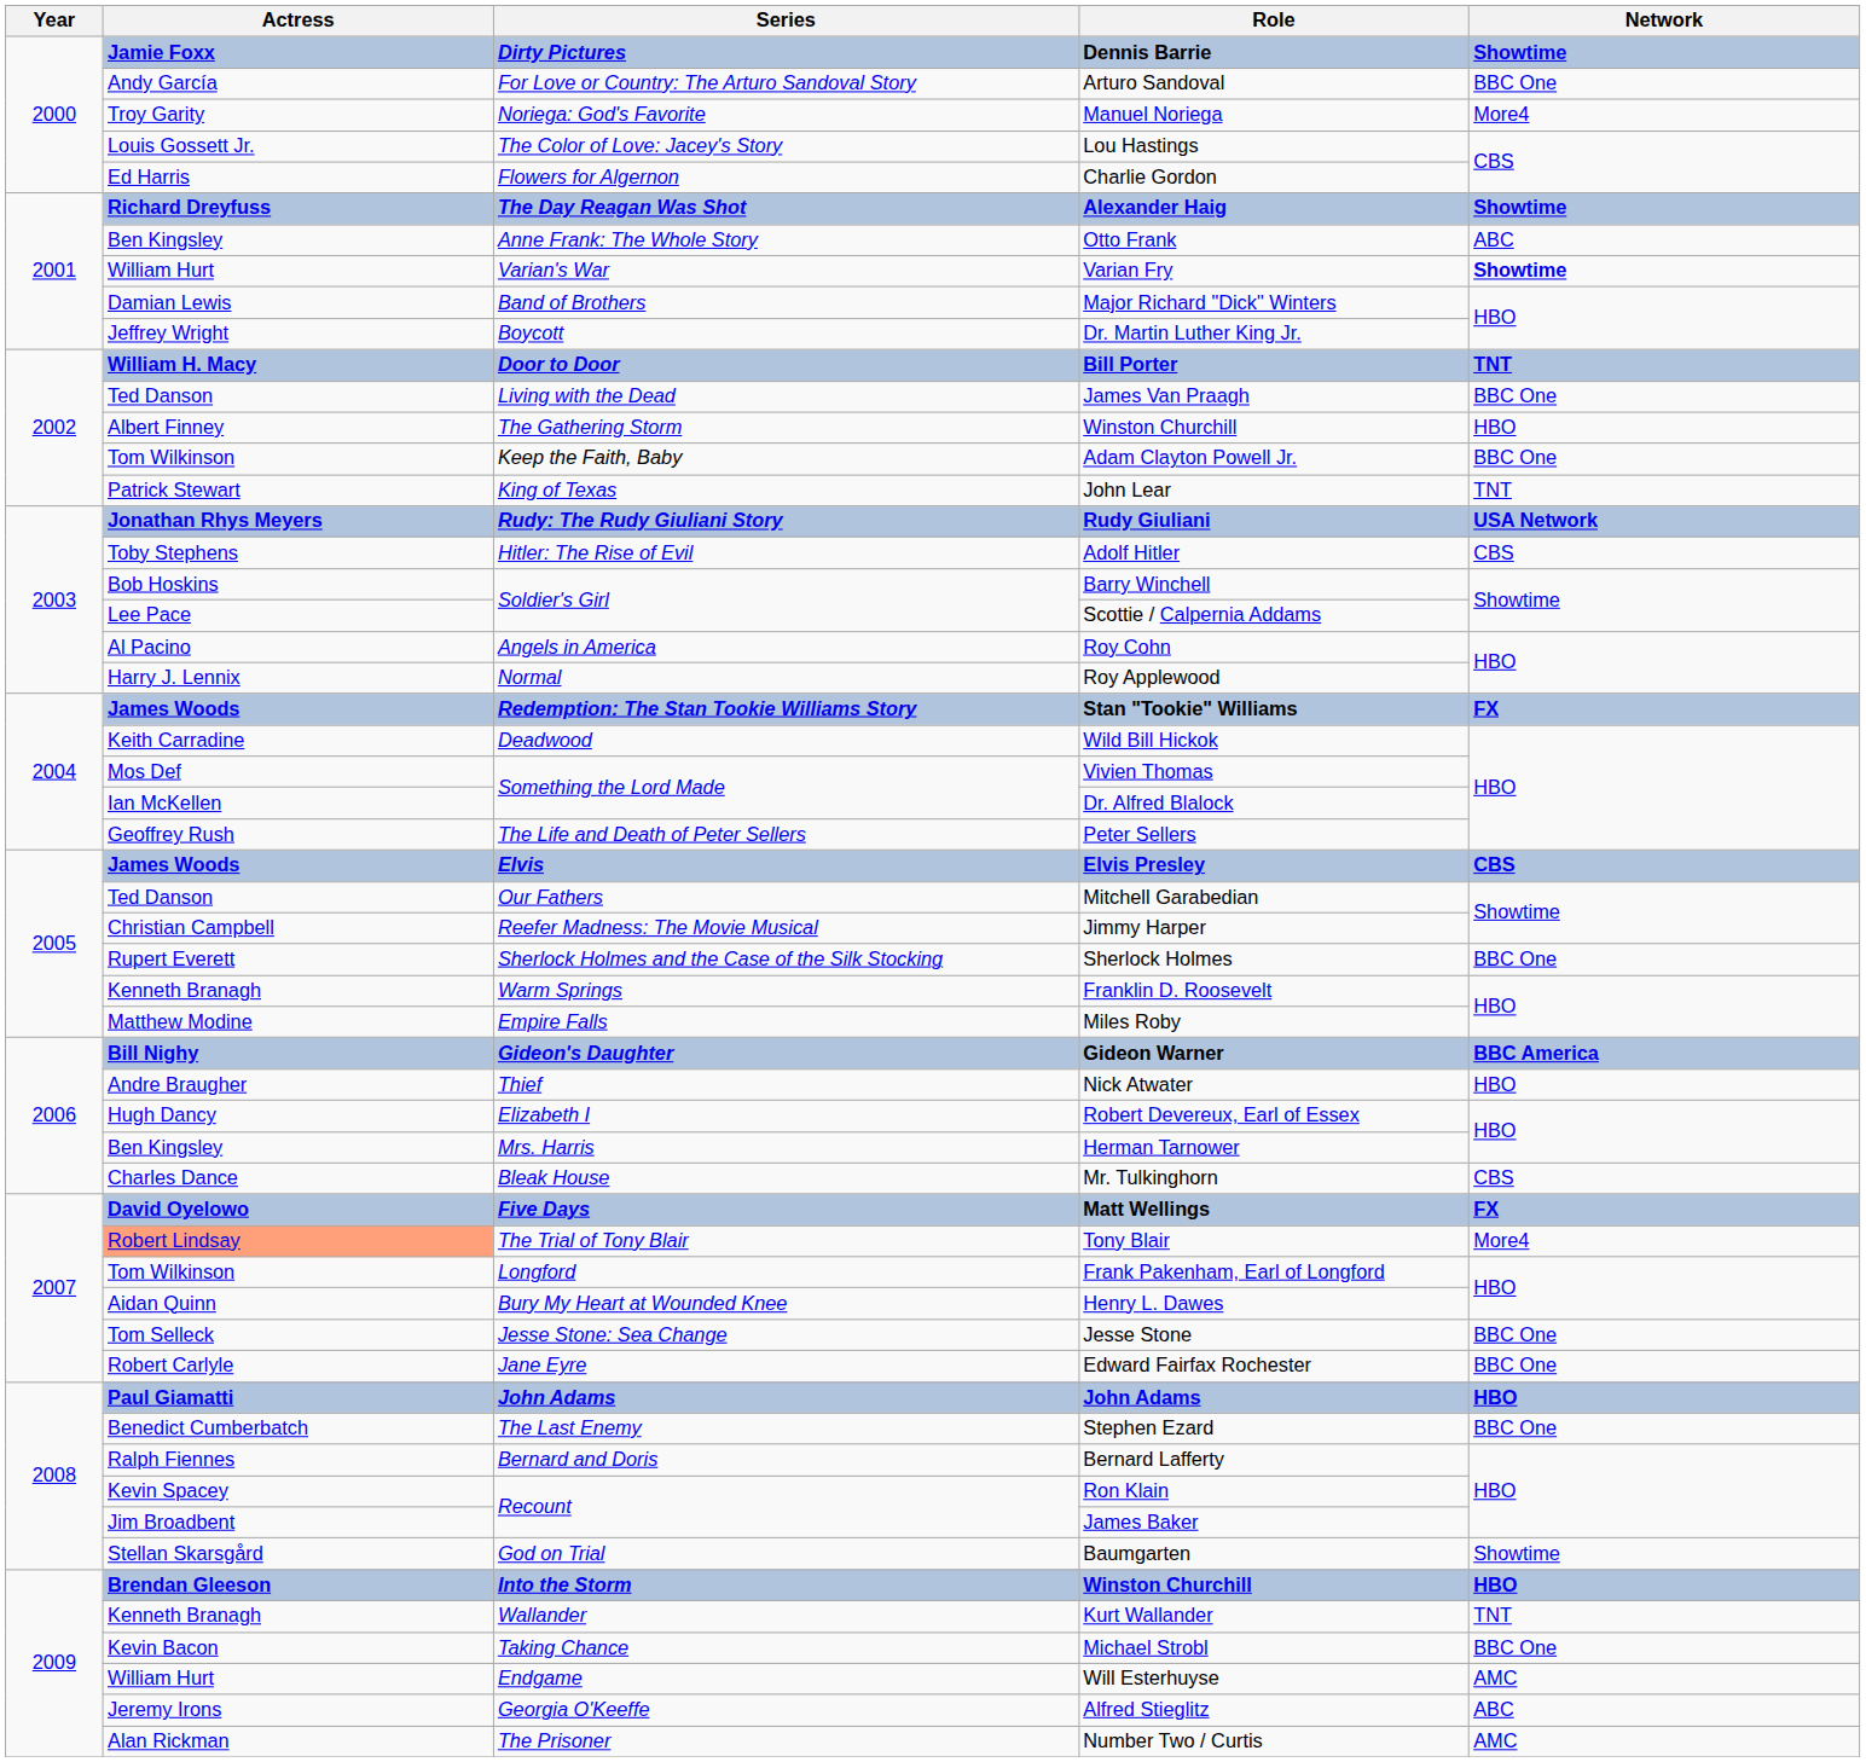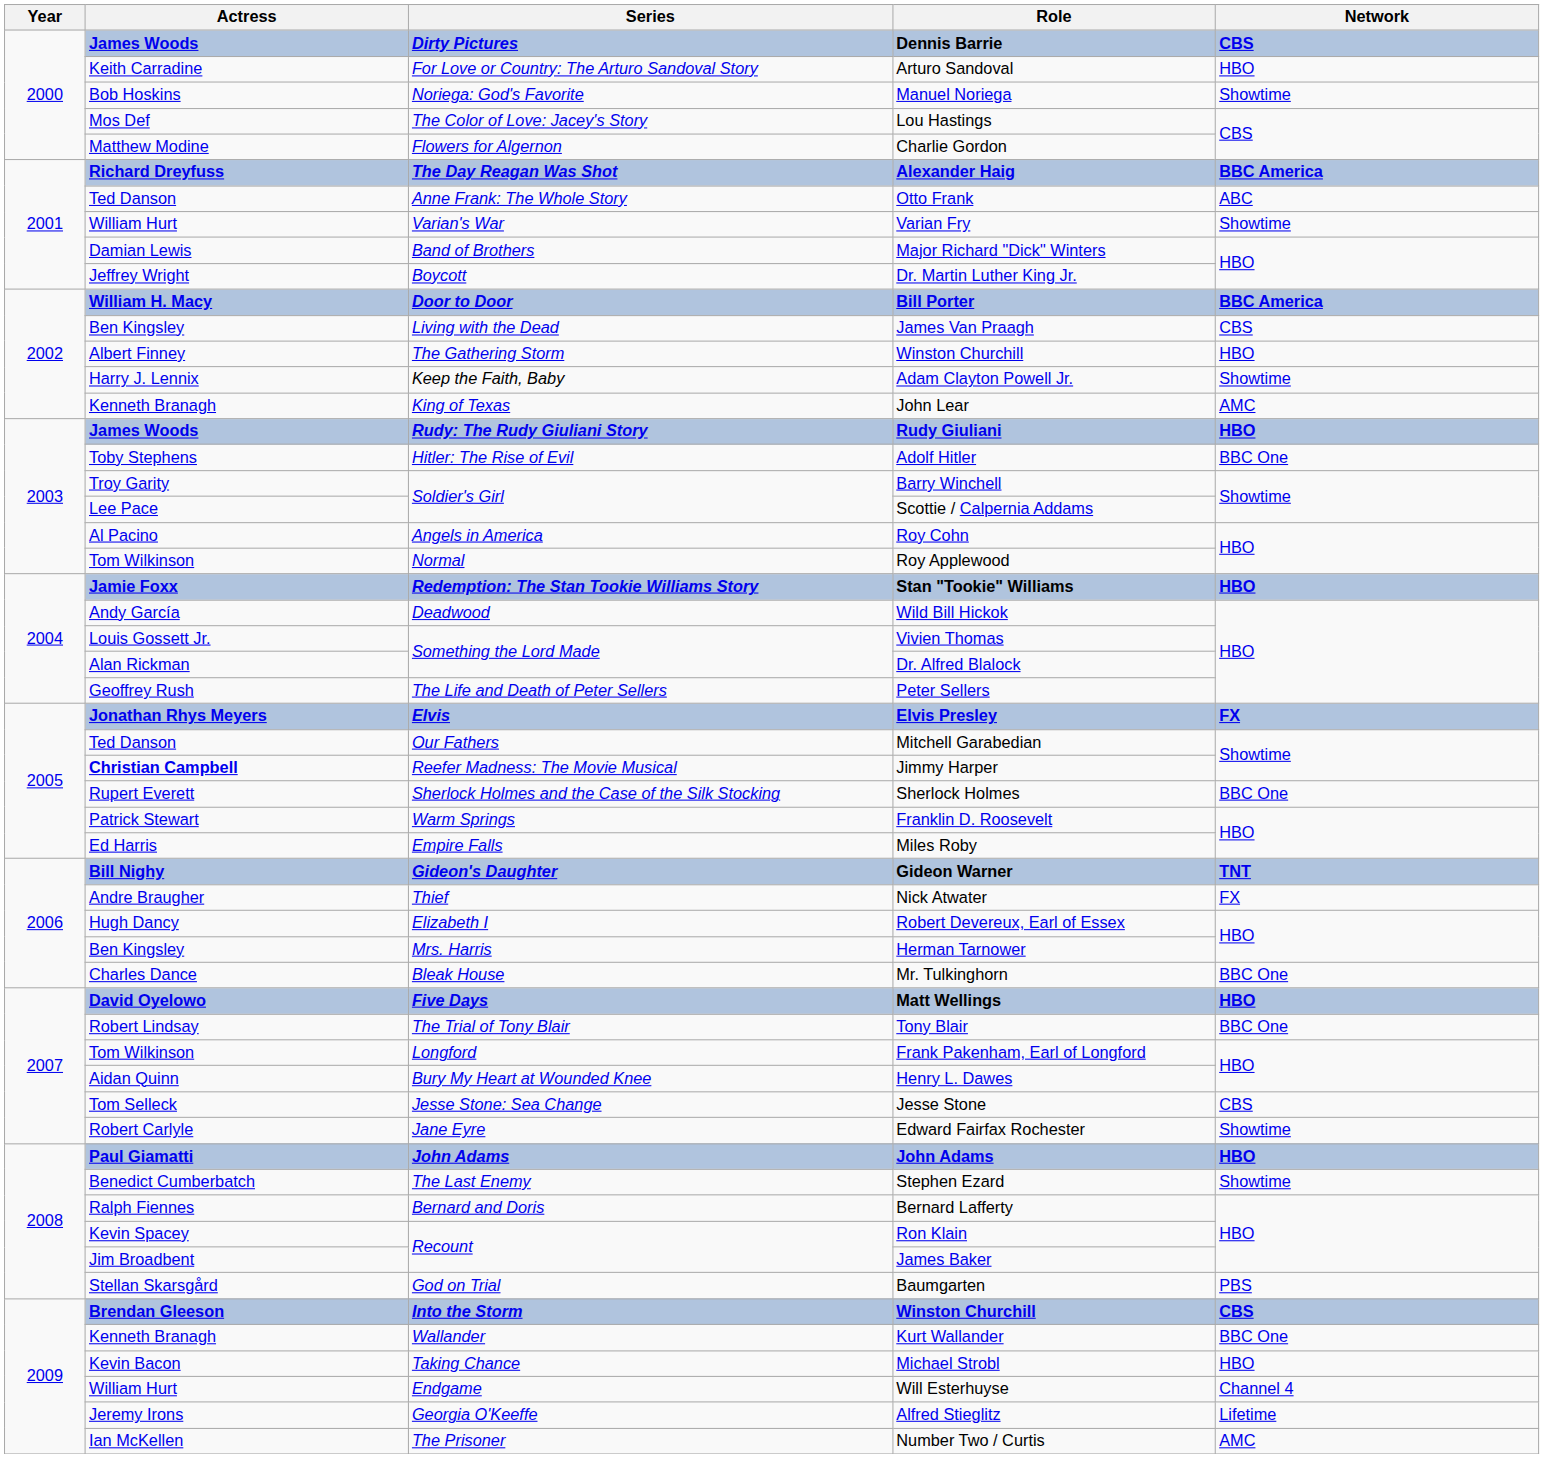Dennis Barrie | Actress: Jamie Foxx -> James Woods
Dennis Barrie | Network: Showtime -> CBS
Arturo Sandoval | Actress: Andy García -> Keith Carradine
Arturo Sandoval | Network: BBC One -> HBO
Manuel Noriega | Actress: Troy Garity -> Bob Hoskins
Manuel Noriega | Network: More4 -> Showtime
Lou Hastings | Actress: Louis Gossett Jr. -> Mos Def
Charlie Gordon | Actress: Ed Harris -> Matthew Modine
Alexander Haig | Network: Showtime -> BBC America
Otto Frank | Actress: Ben Kingsley -> Ted Danson
Varian Fry | Network: bold -> normal
Bill Porter | Network: TNT -> BBC America
James Van Praagh | Actress: Ted Danson -> Ben Kingsley
James Van Praagh | Network: BBC One -> CBS
Adam Clayton Powell Jr. | Actress: Tom Wilkinson -> Harry J. Lennix
Adam Clayton Powell Jr. | Network: BBC One -> Showtime
John Lear | Actress: Patrick Stewart -> Kenneth Branagh
John Lear | Network: TNT -> AMC
Rudy Giuliani | Actress: Jonathan Rhys Meyers -> James Woods
Rudy Giuliani | Network: USA Network -> HBO
Adolf Hitler | Network: CBS -> BBC One
Barry Winchell | Actress: Bob Hoskins -> Troy Garity
Roy Applewood | Actress: Harry J. Lennix -> Tom Wilkinson
Stan "Tookie" Williams | Actress: James Woods -> Jamie Foxx
Stan "Tookie" Williams | Network: FX -> HBO
Wild Bill Hickok | Actress: Keith Carradine -> Andy García
Vivien Thomas | Actress: Mos Def -> Louis Gossett Jr.
Dr. Alfred Blalock | Actress: Ian McKellen -> Alan Rickman
Elvis Presley | Actress: James Woods -> Jonathan Rhys Meyers
Elvis Presley | Network: CBS -> FX
Jimmy Harper | Actress: normal -> bold
Franklin D. Roosevelt | Actress: Kenneth Branagh -> Patrick Stewart
Miles Roby | Actress: Matthew Modine -> Ed Harris
Gideon Warner | Network: BBC America -> TNT
Nick Atwater | Network: HBO -> FX
Mr. Tulkinghorn | Network: CBS -> BBC One
Matt Wellings | Network: FX -> HBO
Tony Blair | Actress: lightsalmon background -> no background
Tony Blair | Network: More4 -> BBC One
Jesse Stone | Network: BBC One -> CBS
Edward Fairfax Rochester | Network: BBC One -> Showtime
Stephen Ezard | Network: BBC One -> Showtime
Baumgarten | Network: Showtime -> PBS
Into the Storm / Winston Churchill | Network: HBO -> CBS
Kurt Wallander | Network: TNT -> BBC One
Michael Strobl | Network: BBC One -> HBO
Will Esterhuyse | Network: AMC -> Channel 4
Alfred Stieglitz | Network: ABC -> Lifetime
Number Two / Curtis | Actress: Alan Rickman -> Ian McKellen
